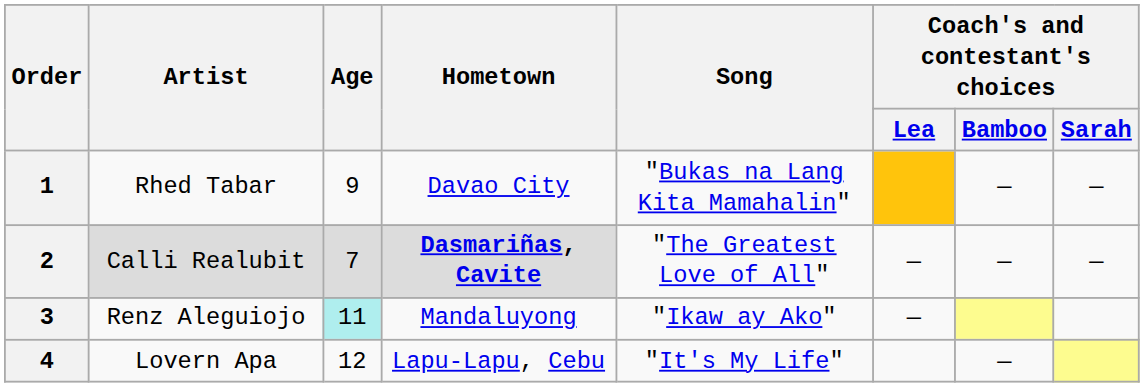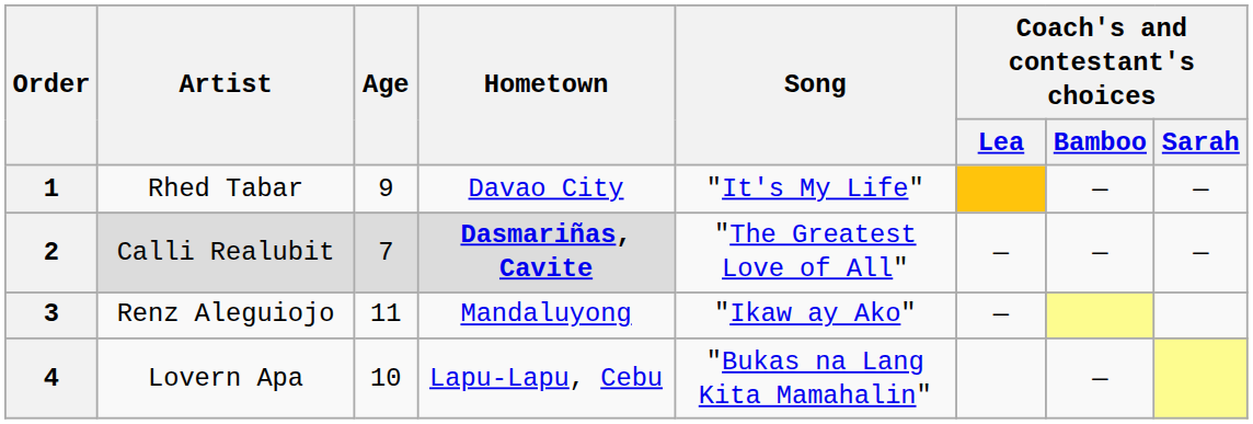1 | Song: "Bukas na Lang Kita Mamahalin" -> "It's My Life"
3 | Age: paleturquoise background -> no background
4 | Age: 12 -> 10
4 | Song: "It's My Life" -> "Bukas na Lang Kita Mamahalin"
